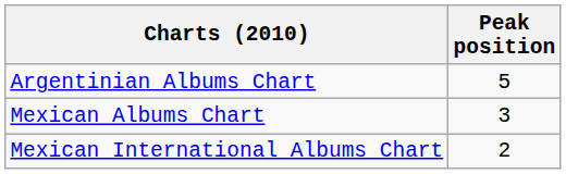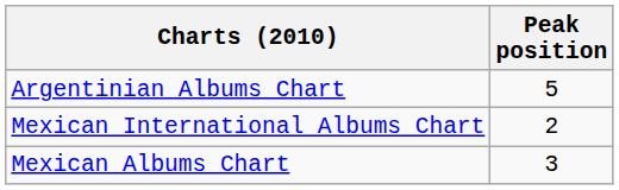rows swapped: Mexican Albums Chart <-> Mexican International Albums Chart
